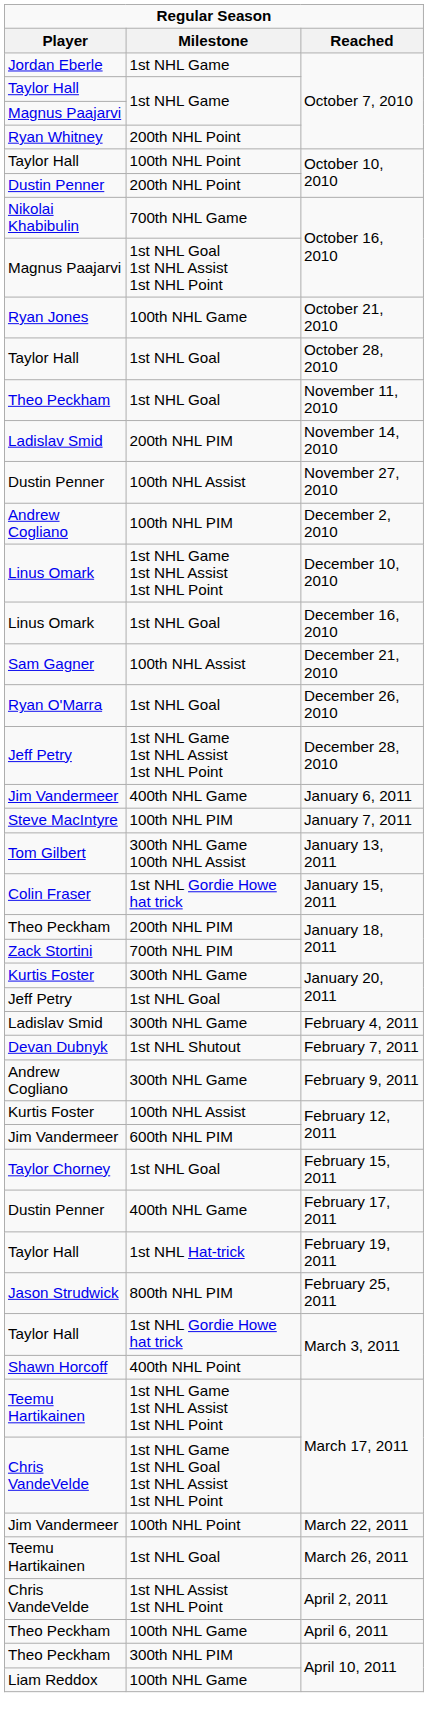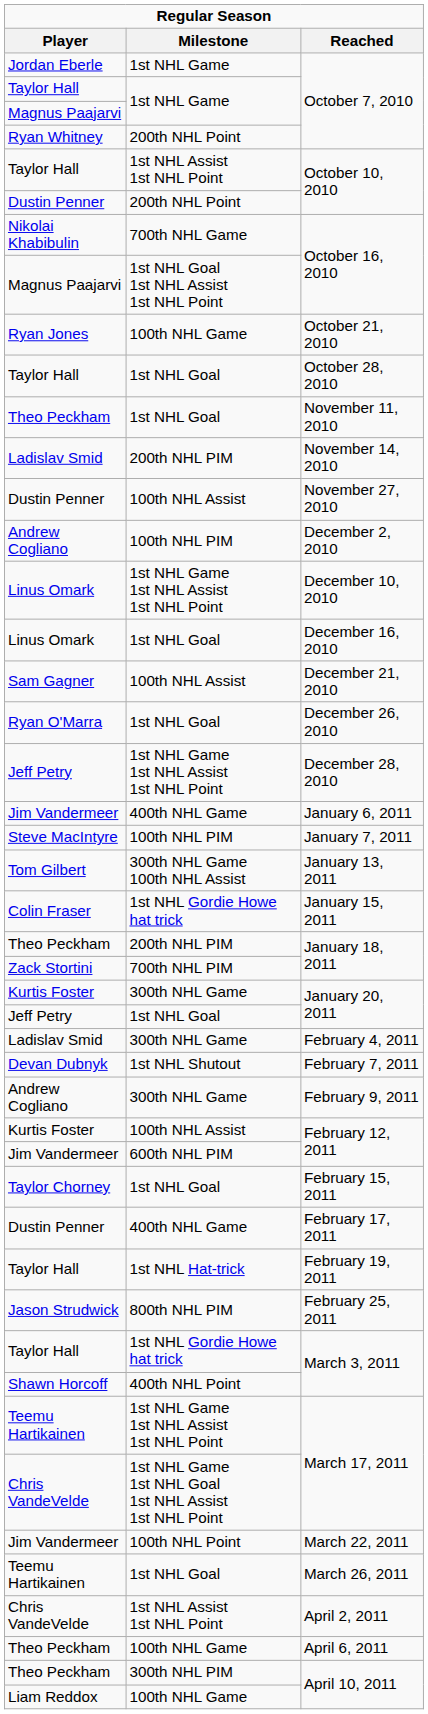Taylor Hall / October 10, 2010 | Milestone: 100th NHL Point -> 1st NHL Assist 1st NHL Point
